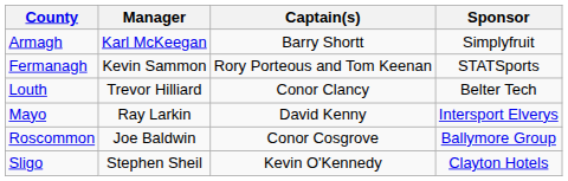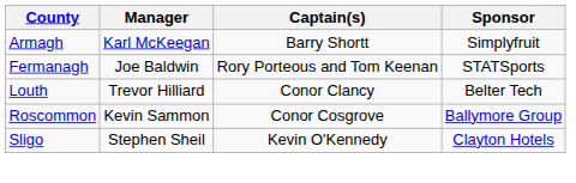Fermanagh | Manager: Kevin Sammon -> Joe Baldwin
- row: Mayo | Ray Larkin | David Kenny | Intersport Elverys
Roscommon | Manager: Joe Baldwin -> Kevin Sammon
